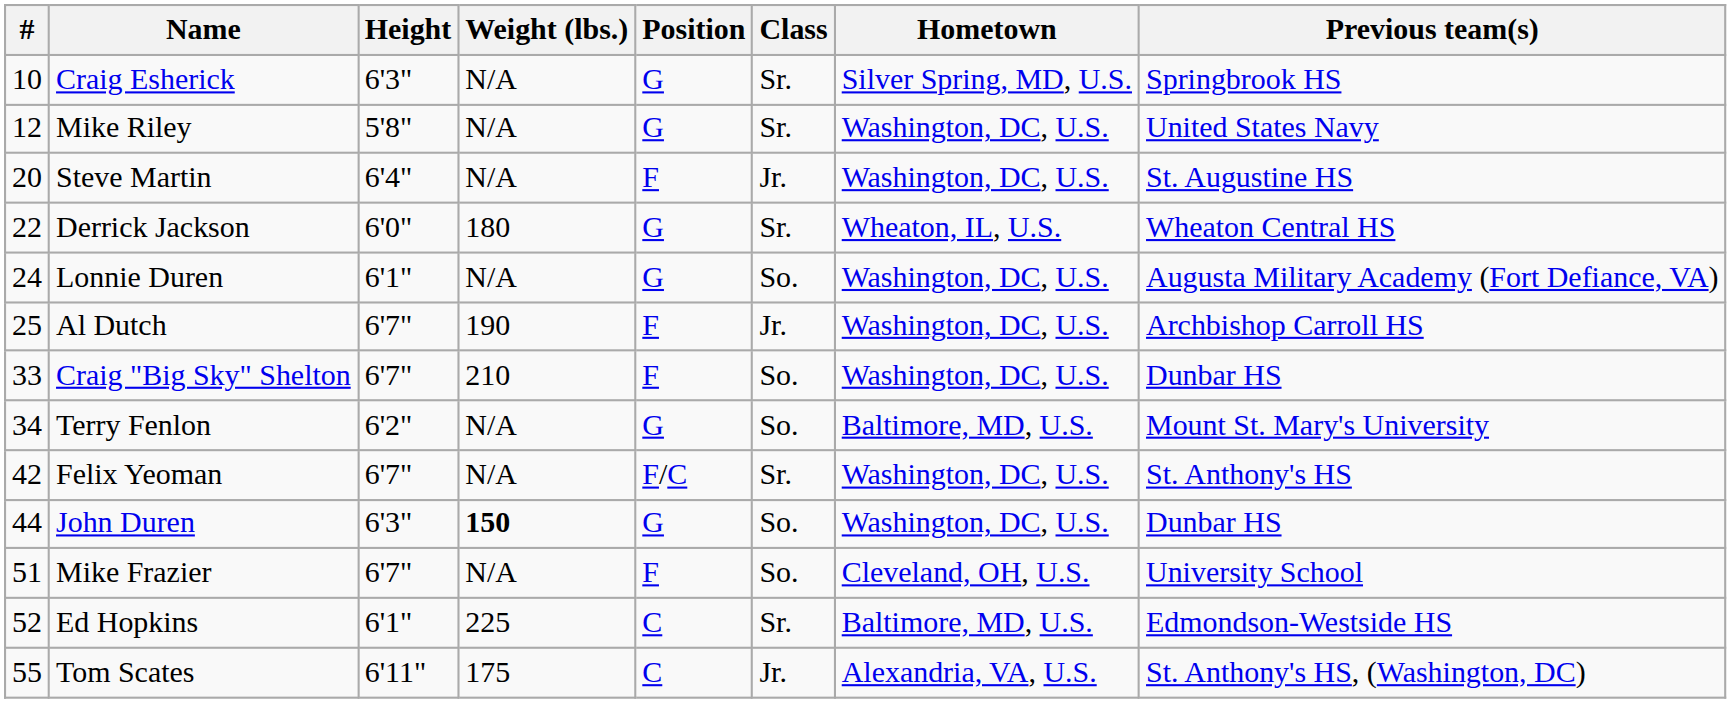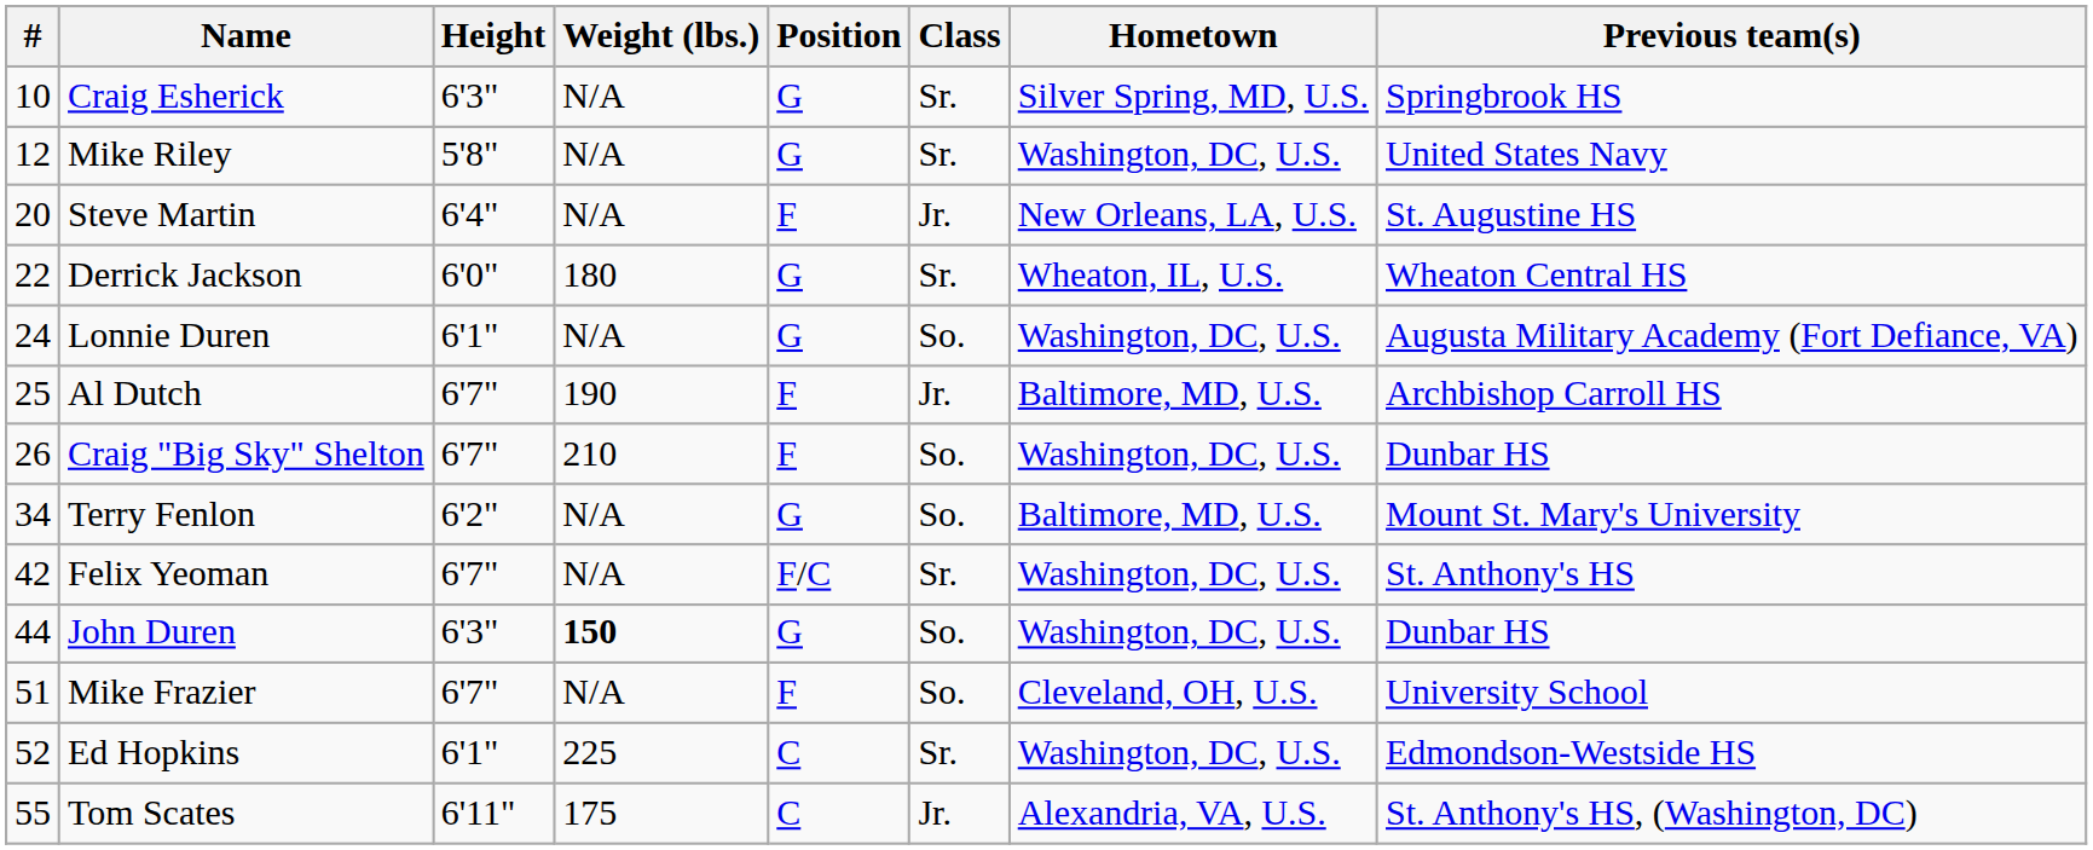Steve Martin | Hometown: Washington, DC, U.S. -> New Orleans, LA, U.S.
Al Dutch | Hometown: Washington, DC, U.S. -> Baltimore, MD, U.S.
Craig "Big Sky" Shelton | #: 33 -> 26
Ed Hopkins | Hometown: Baltimore, MD, U.S. -> Washington, DC, U.S.
